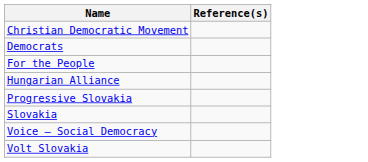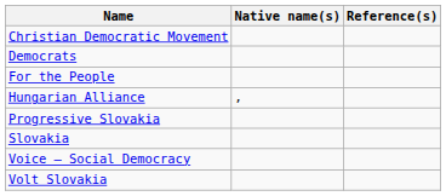+ column: Native name(s) | ,
